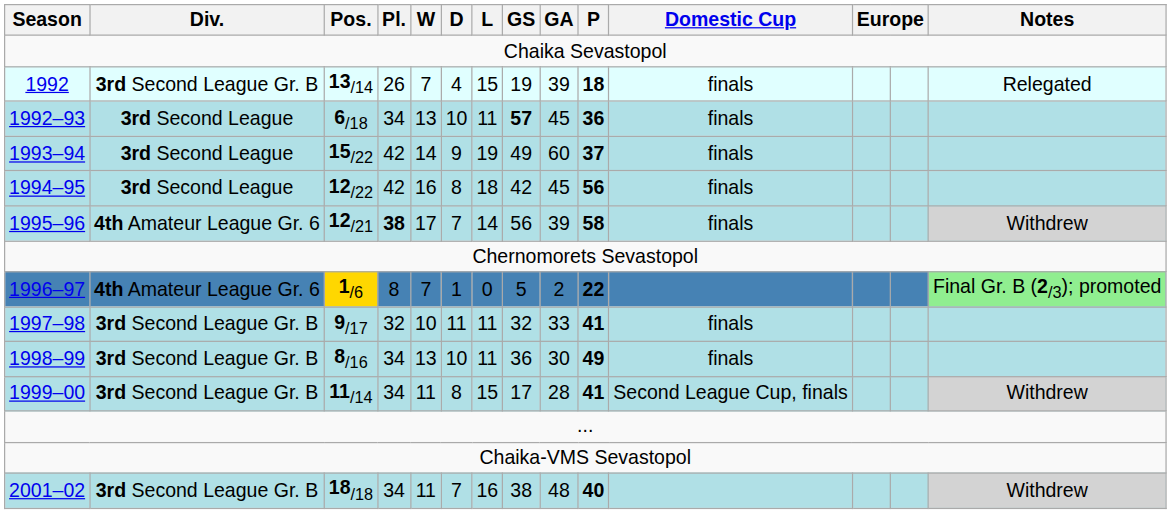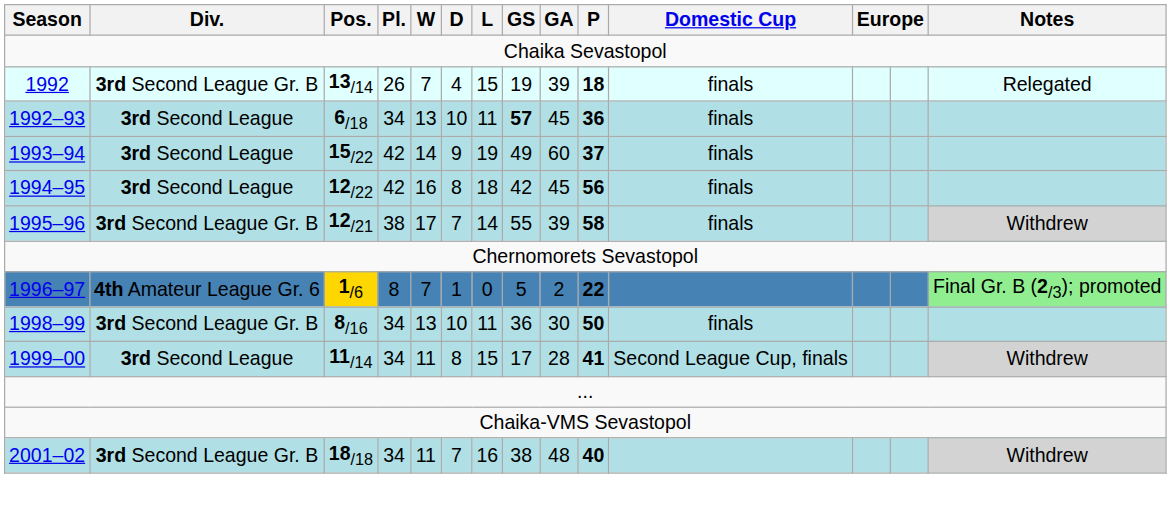1995–96 | Div.: 4th Amateur League Gr. 6 -> 3rd Second League Gr. B
1995–96 | Pl.: bold -> normal
1995–96 | GS: 56 -> 55
- row: 1997–98 | 3rd Second League Gr. B | 9/17 | 32 | 10 | 11 | 11 | 32 | 33 | 41 | finals
1998–99 | P: 49 -> 50
1999–00 | Div.: 3rd Second League Gr. B -> 3rd Second League
